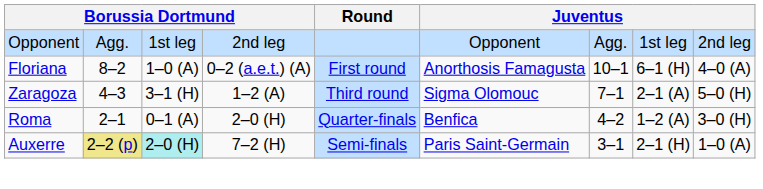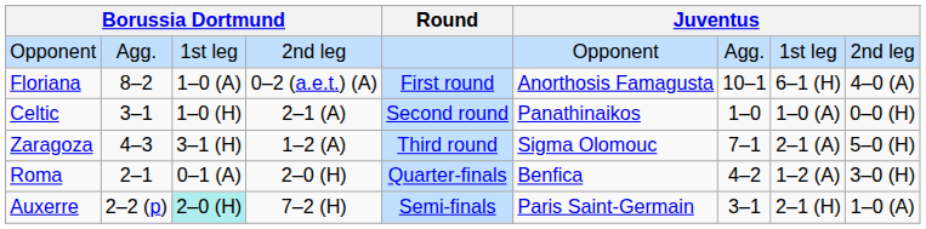+ row: Celtic | 3–1 | 1–0 (H) | 2–1 (A) | Second round | Panathinaikos | 1–0 | 1–0 (A) | 0–0 (H)
Auxerre | column 2: khaki background -> no background
